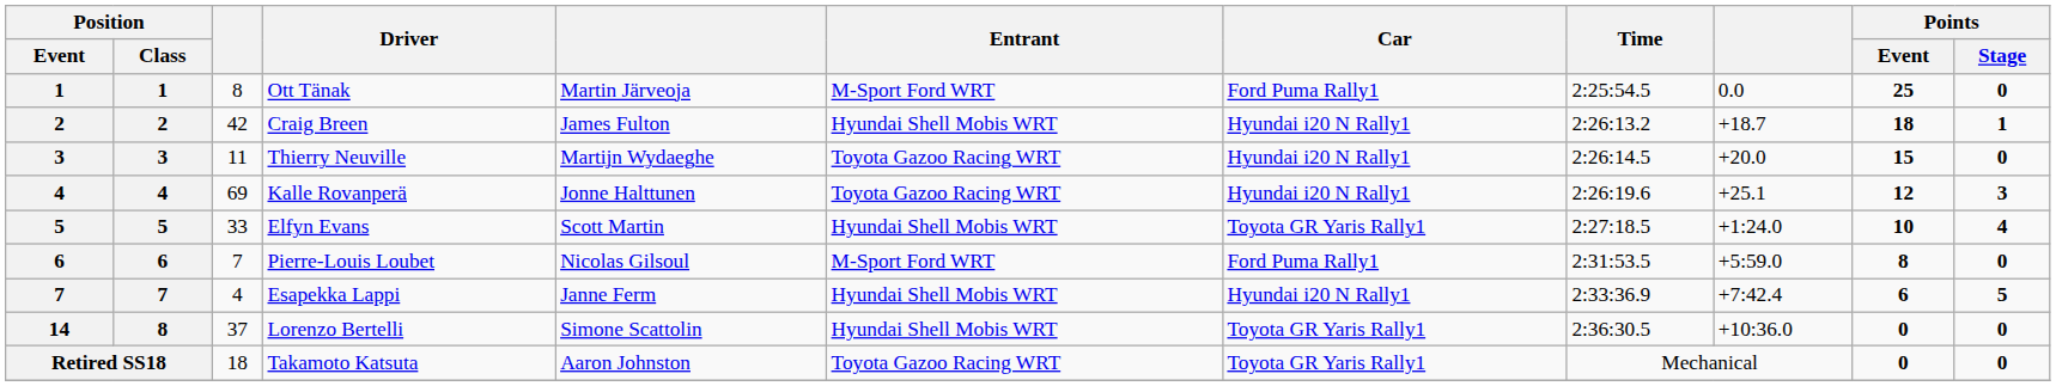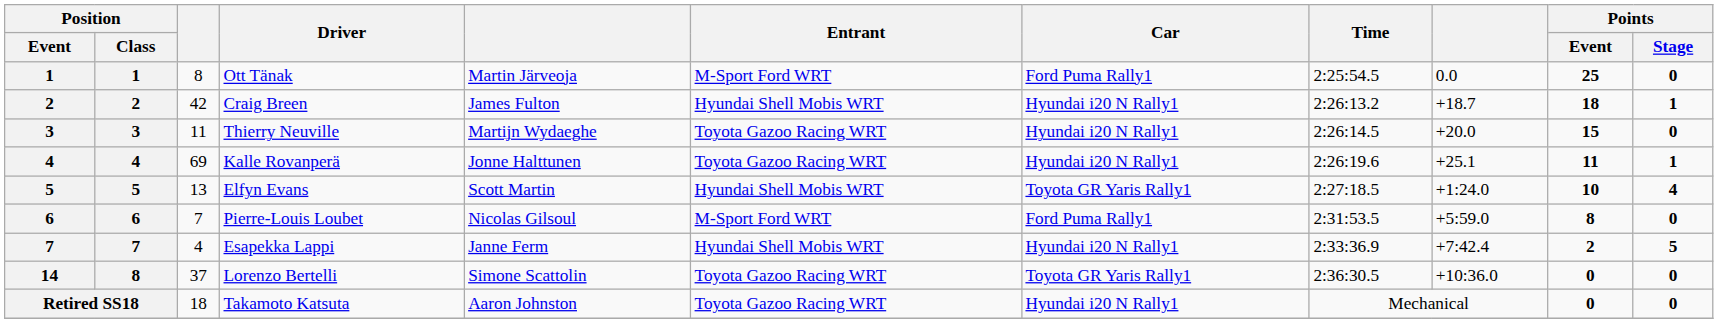Kalle Rovanperä | Points / Event: 12 -> 11
Kalle Rovanperä | Points / Stage: 3 -> 1
Elfyn Evans | column 3: 33 -> 13
Esapekka Lappi | Points / Event: 6 -> 2
Lorenzo Bertelli | Entrant: Hyundai Shell Mobis WRT -> Toyota Gazoo Racing WRT
Takamoto Katsuta | Car: Toyota GR Yaris Rally1 -> Hyundai i20 N Rally1
